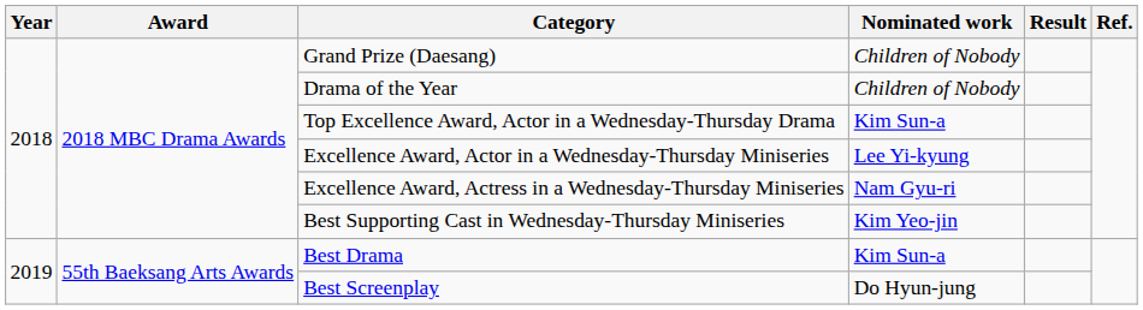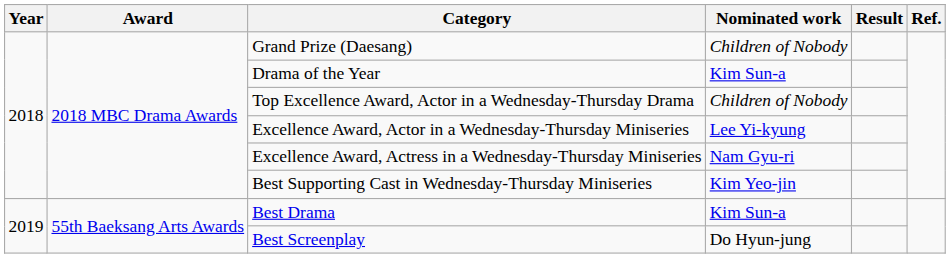Drama of the Year | Nominated work: Children of Nobody -> Kim Sun-a
Top Excellence Award, Actor in a Wednesday-Thursday Drama | Nominated work: Kim Sun-a -> Children of Nobody
